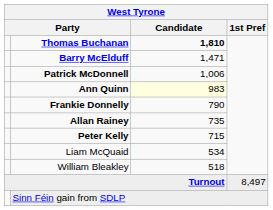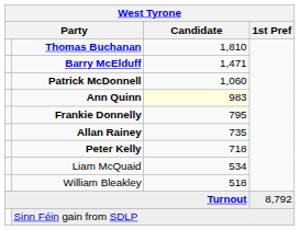Thomas Buchanan | Candidate: bold -> normal
Patrick McDonnell | Candidate: 1,006 -> 1,060
Frankie Donnelly | Candidate: 790 -> 795
Peter Kelly | Candidate: 715 -> 718
Turnout | 1st Pref: 8,497 -> 8,792
